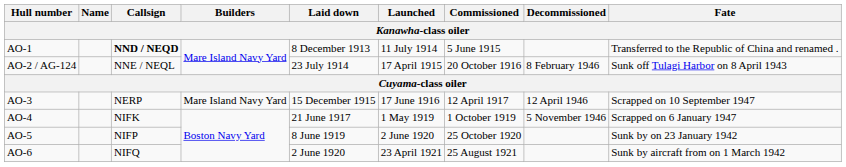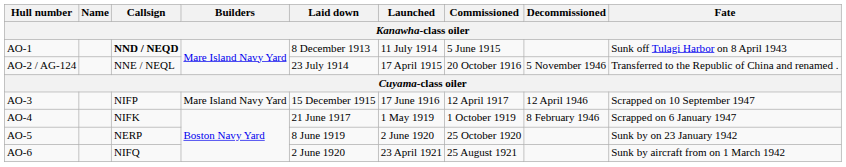AO-1 | Fate: Transferred to the Republic of China and renamed . -> Sunk off Tulagi Harbor on 8 April 1943
AO-2 / AG-124 | Decommissioned: 8 February 1946 -> 5 November 1946
AO-2 / AG-124 | Fate: Sunk off Tulagi Harbor on 8 April 1943 -> Transferred to the Republic of China and renamed .
AO-3 | Callsign: NERP -> NIFP
AO-4 | Decommissioned: 5 November 1946 -> 8 February 1946
AO-5 | Callsign: NIFP -> NERP
